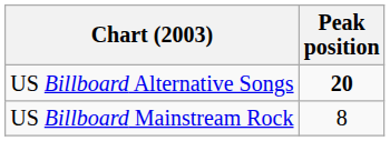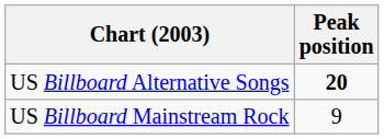US Billboard Mainstream Rock | Peak position: 8 -> 9
